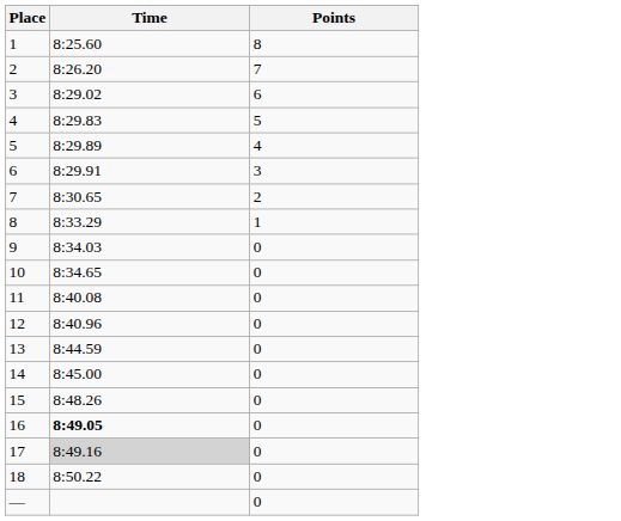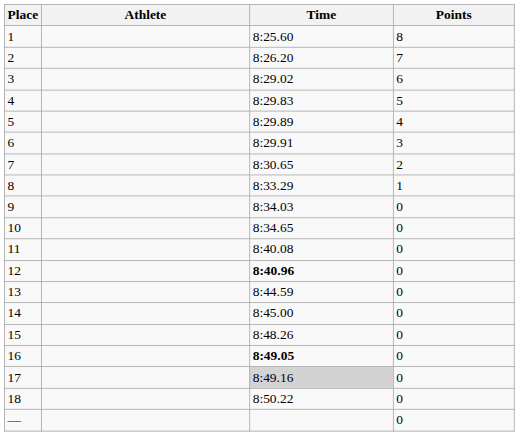+ column: Athlete
12 | Time: normal -> bold
